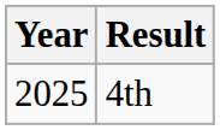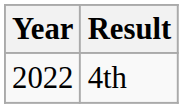4th | Year: 2025 -> 2022
